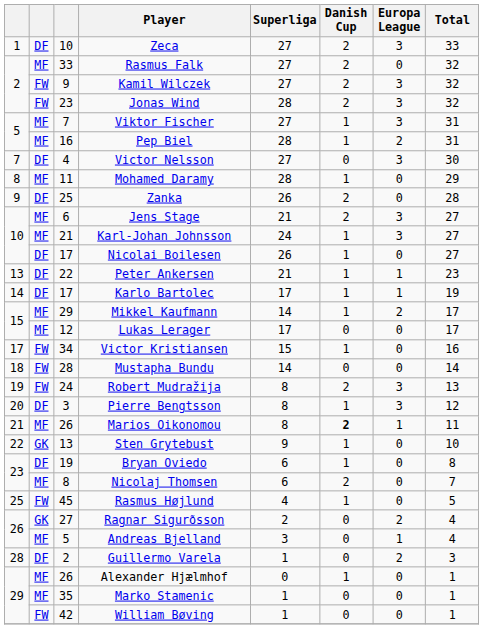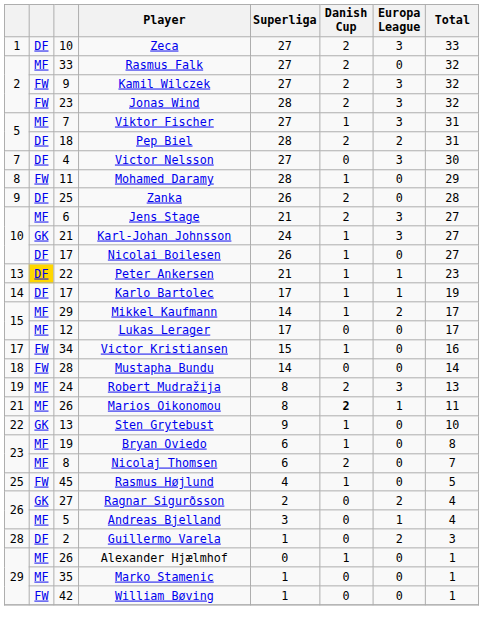Pep Biel | column 2: MF -> DF
Pep Biel | column 3: 16 -> 18
Pep Biel | Danish Cup: 1 -> 2
Mohamed Daramy | column 2: MF -> FW
Karl-Johan Johnsson | column 2: MF -> GK
Peter Ankersen | column 2: no background -> gold background
Robert Mudražija | column 2: FW -> MF
- row: 20 | DF | 3 | Pierre Bengtsson | 8 | 1 | 3 | 12
Bryan Oviedo | column 2: DF -> MF
